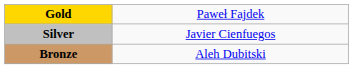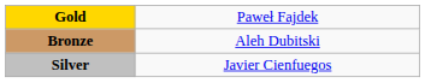rows swapped: Silver <-> Bronze
